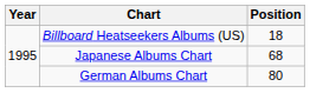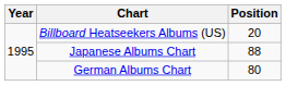Billboard Heatseekers Albums (US) | Position: 18 -> 20
Japanese Albums Chart | Position: 68 -> 88
